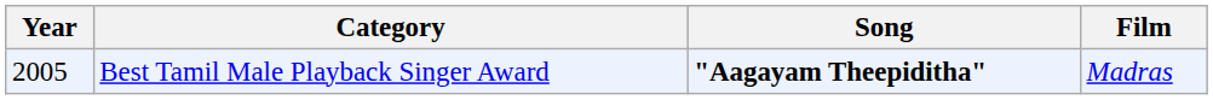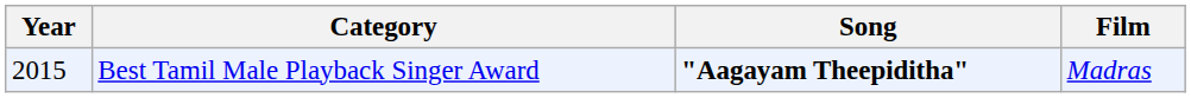Best Tamil Male Playback Singer Award | Year: 2005 -> 2015
